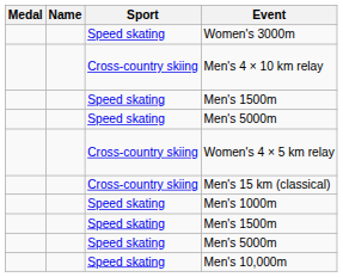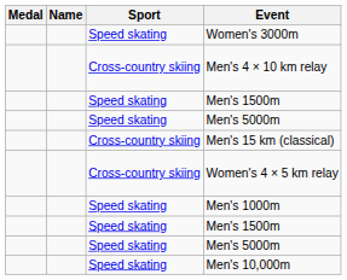rows swapped: Men's 15 km (classical) <-> Women's 4 × 5 km relay
